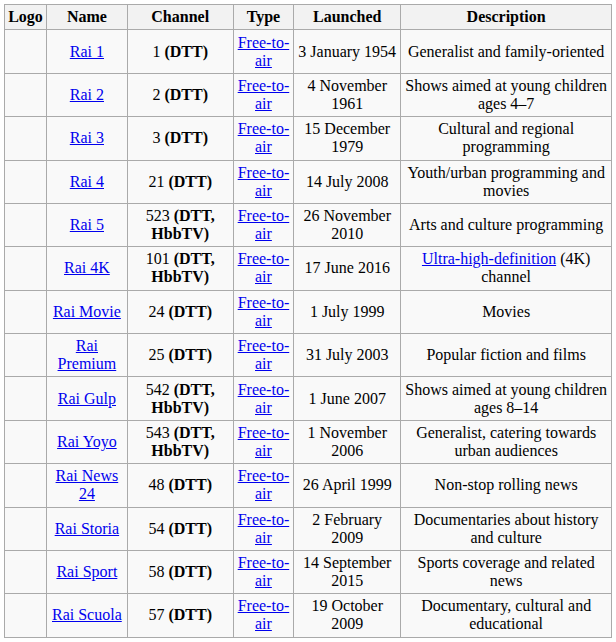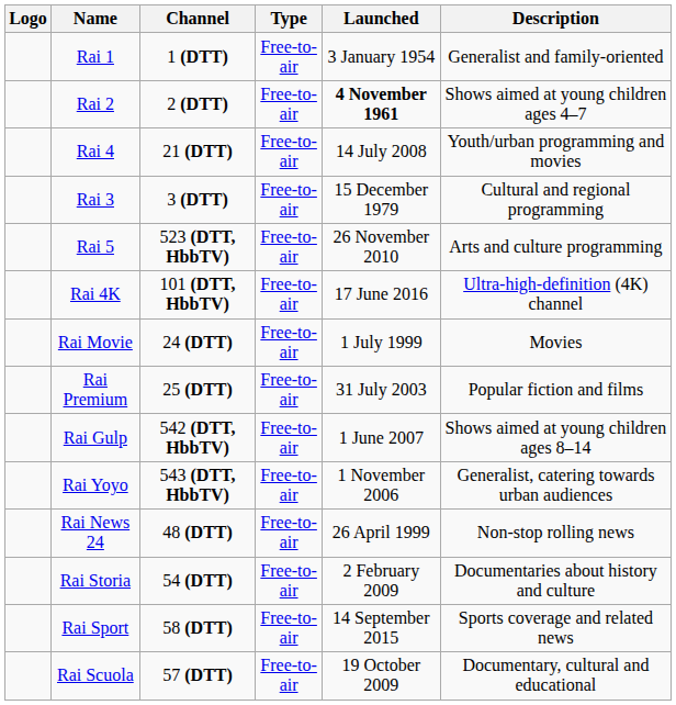Rai 2 | Launched: normal -> bold
rows swapped: Rai 3 <-> Rai 4
